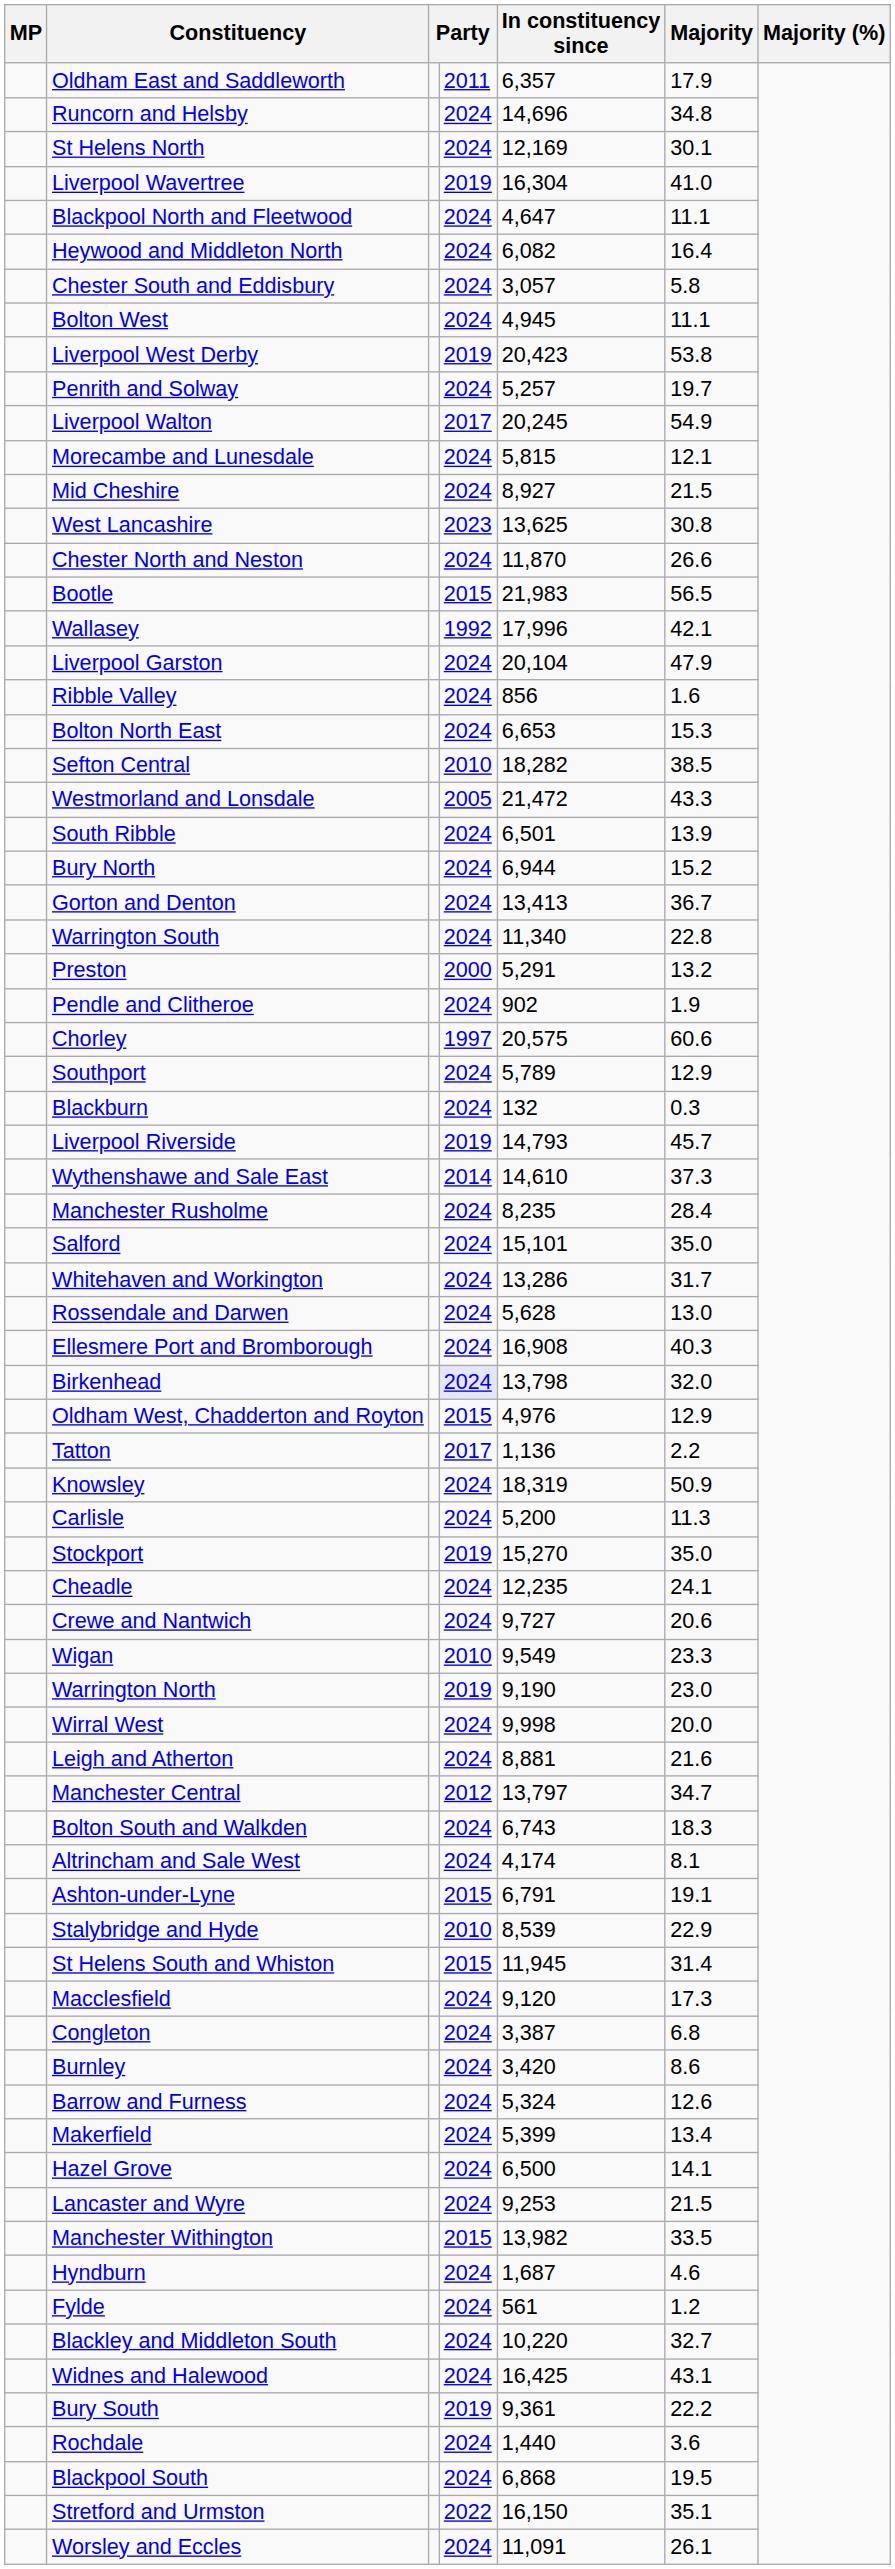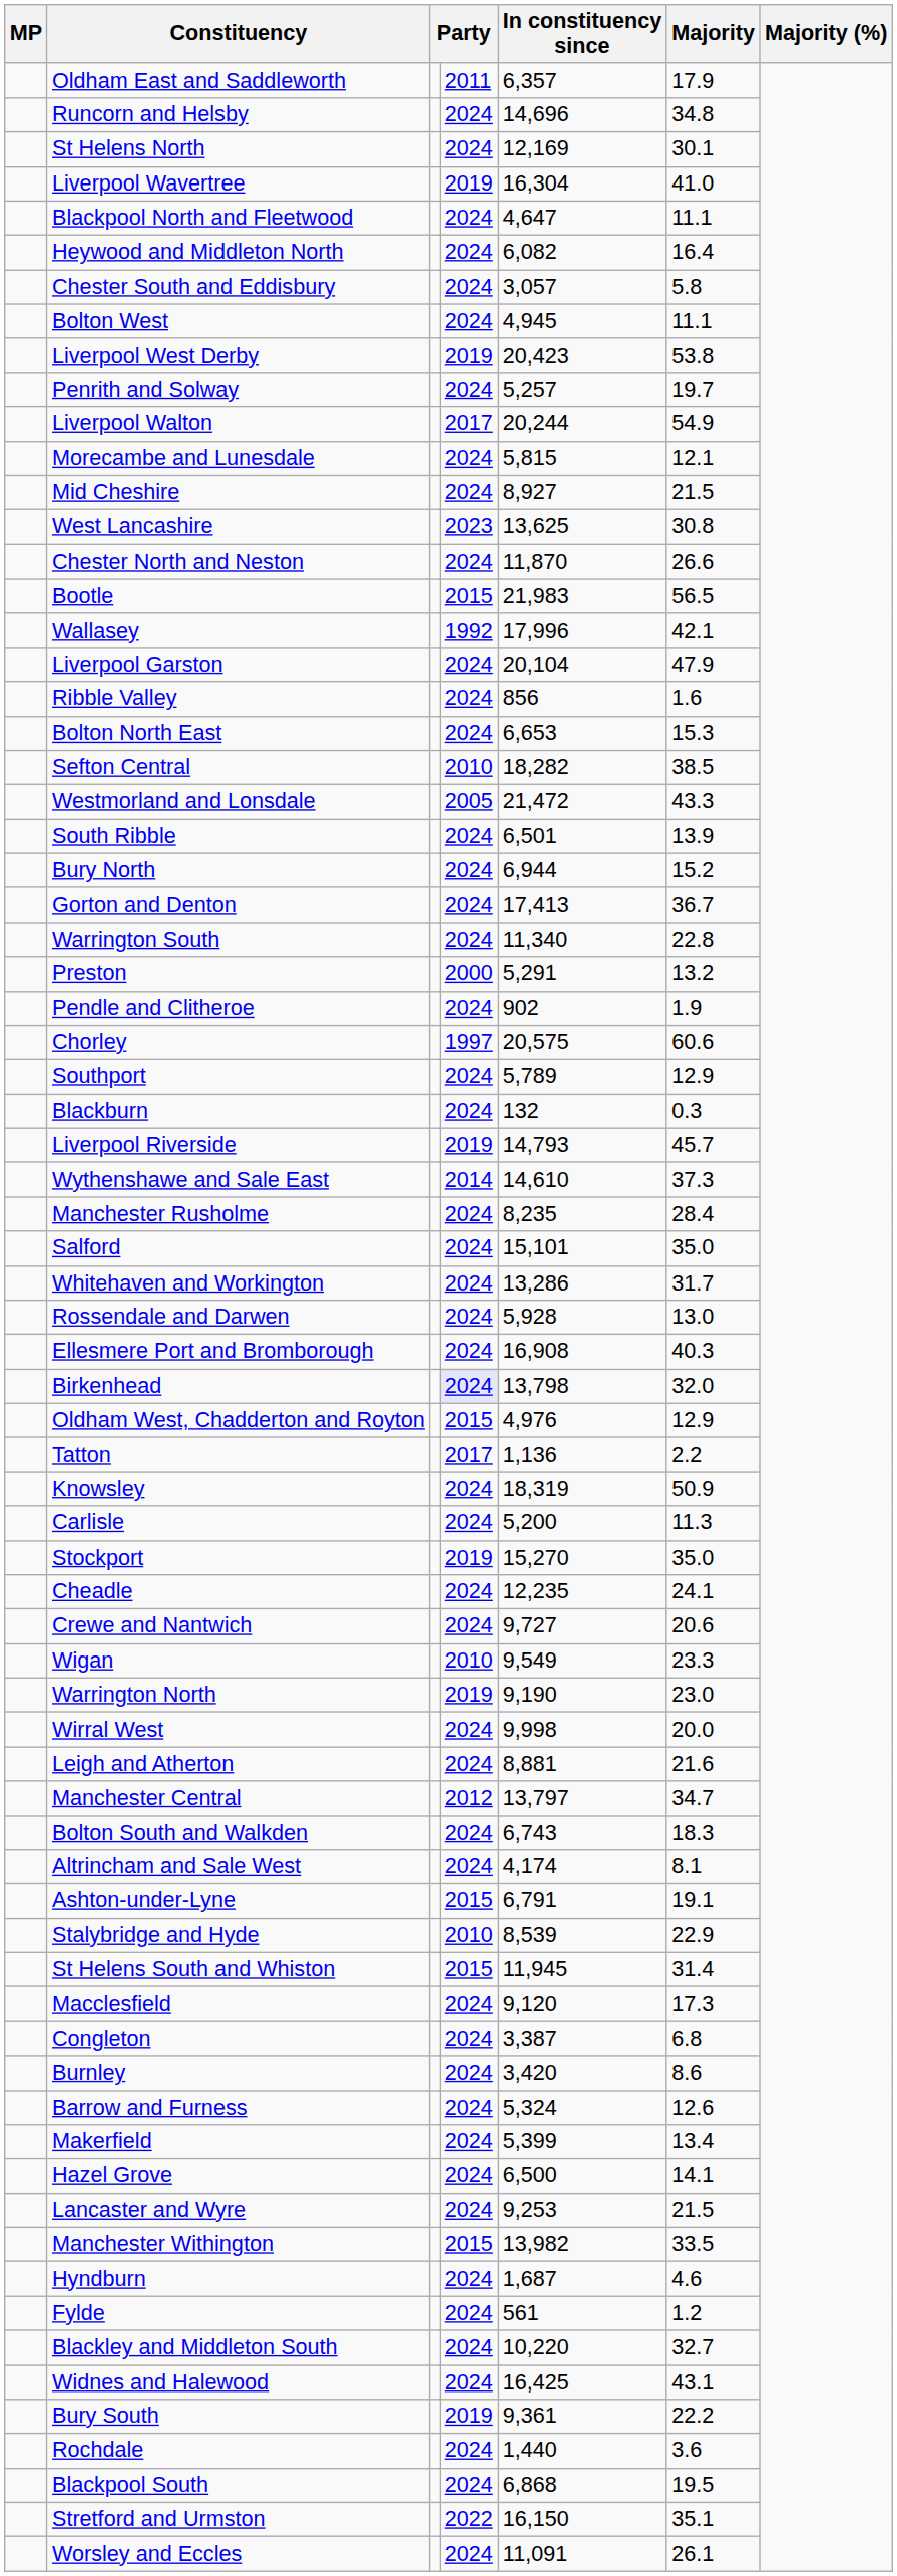Liverpool Walton | In constituency since: 20,245 -> 20,244
Gorton and Denton | In constituency since: 13,413 -> 17,413
Rossendale and Darwen | In constituency since: 5,628 -> 5,928
